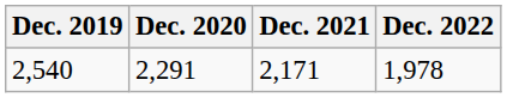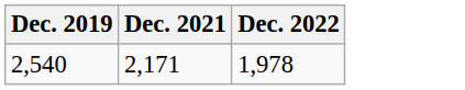- column: Dec. 2020 | 2,291
